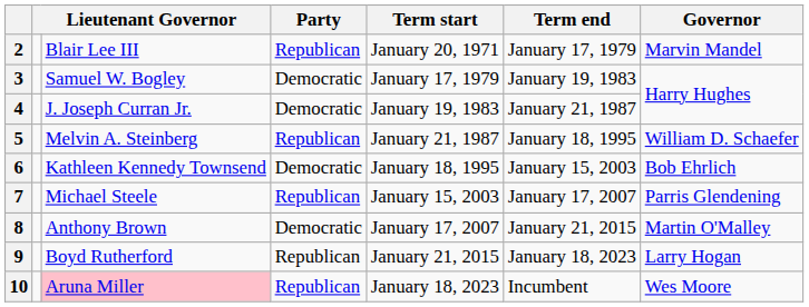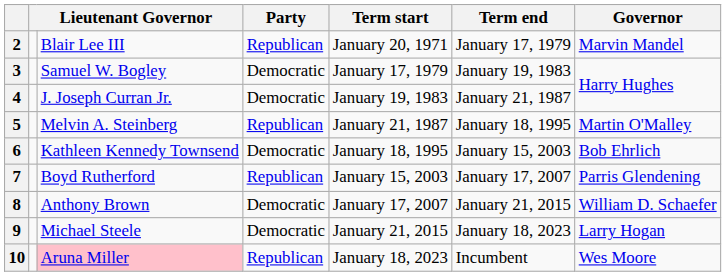5 | Governor: William D. Schaefer -> Martin O'Malley
7 | column 3: Michael Steele -> Boyd Rutherford
8 | Governor: Martin O'Malley -> William D. Schaefer
9 | column 3: Boyd Rutherford -> Michael Steele
9 | Party: Republican -> Democratic
